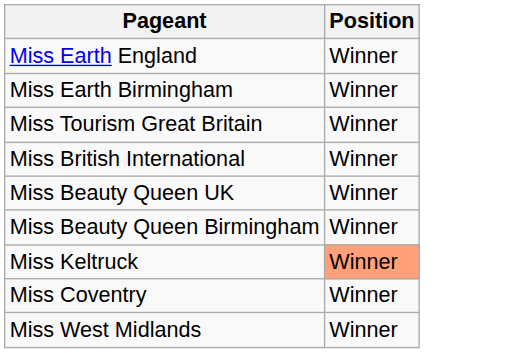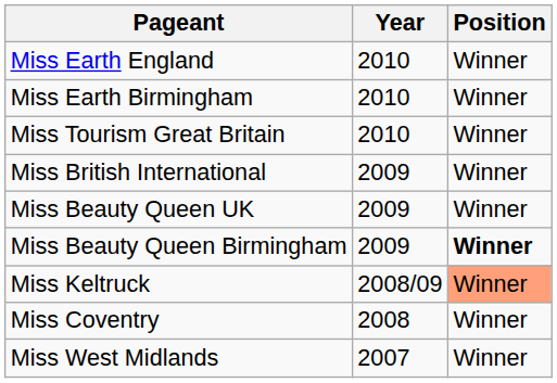+ column: Year | 2010 | 2010 | 2010 | 2009 | 2009 | 2009 | 2008/09 | 2008 | 2007
Miss Beauty Queen Birmingham | Position: normal -> bold
